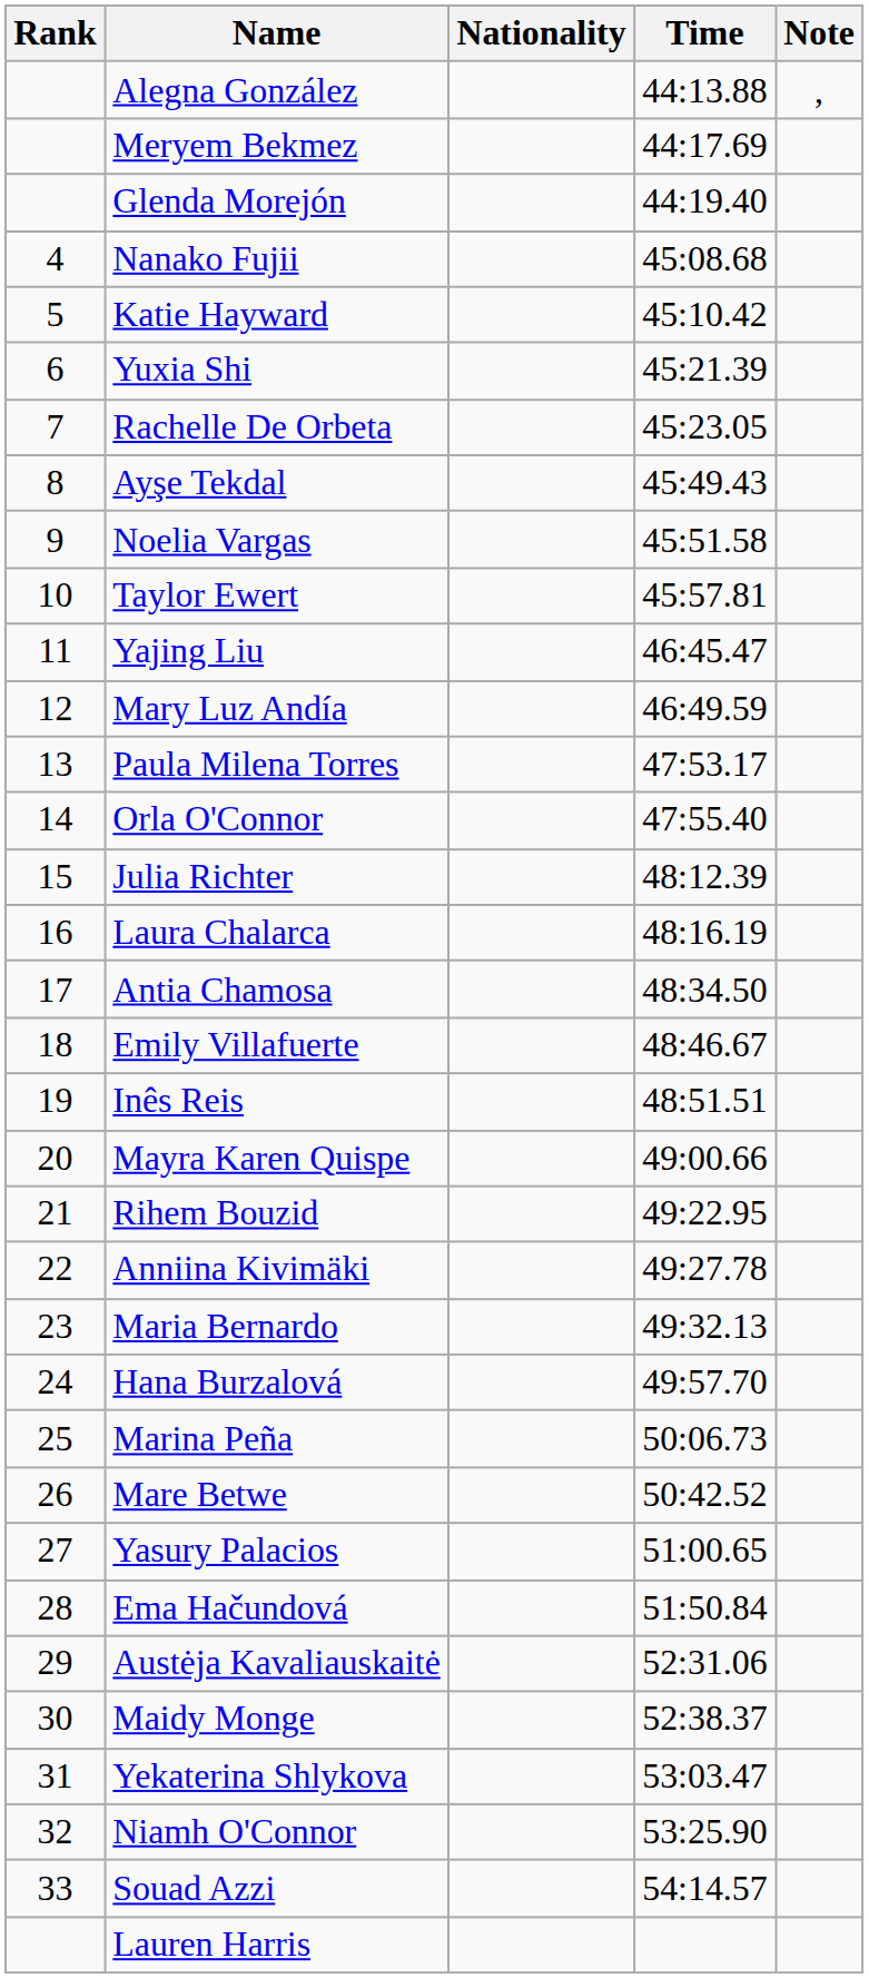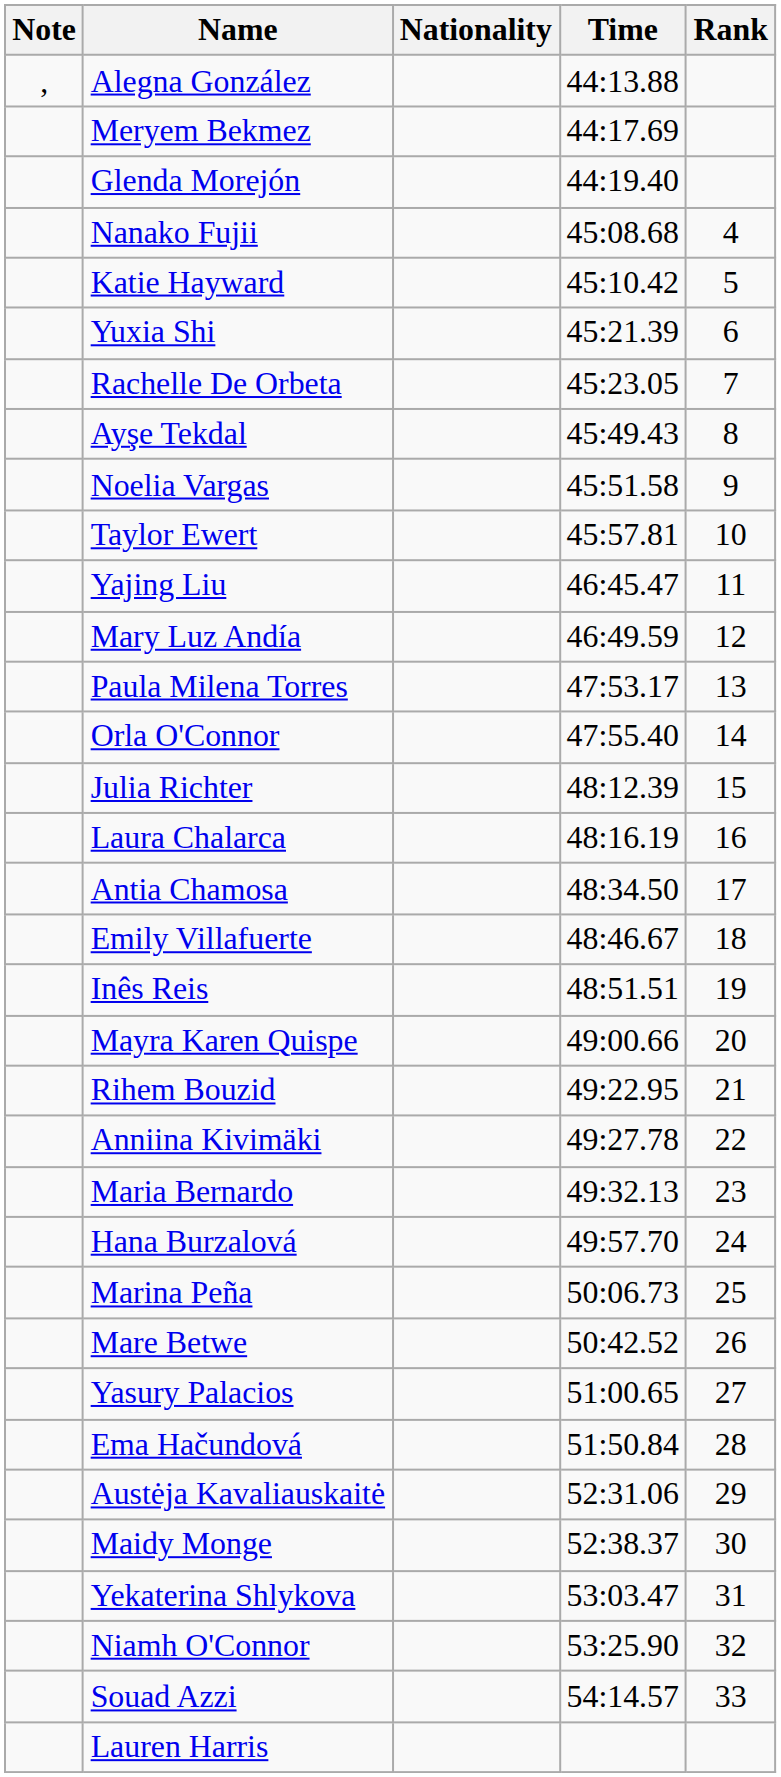columns swapped: Rank <-> Note
